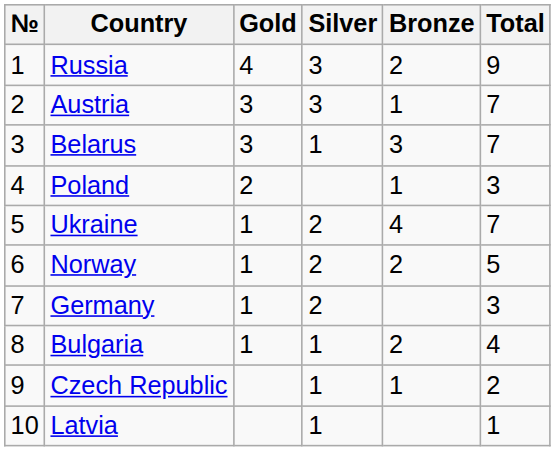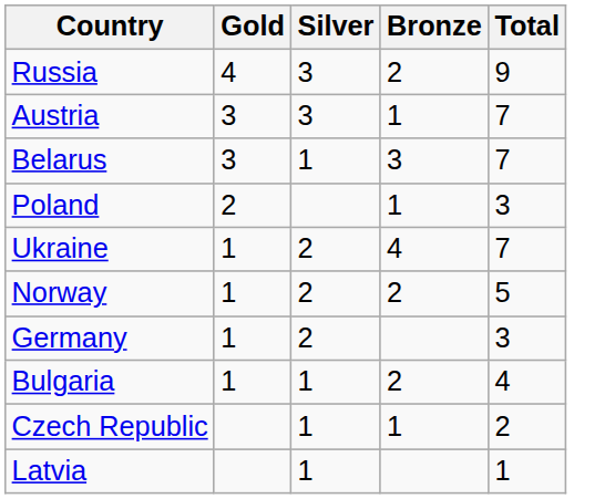- column: № | 1 | 2 | 3 | 4 | 5 | 6 | 7 | 8 | 9 | 10
